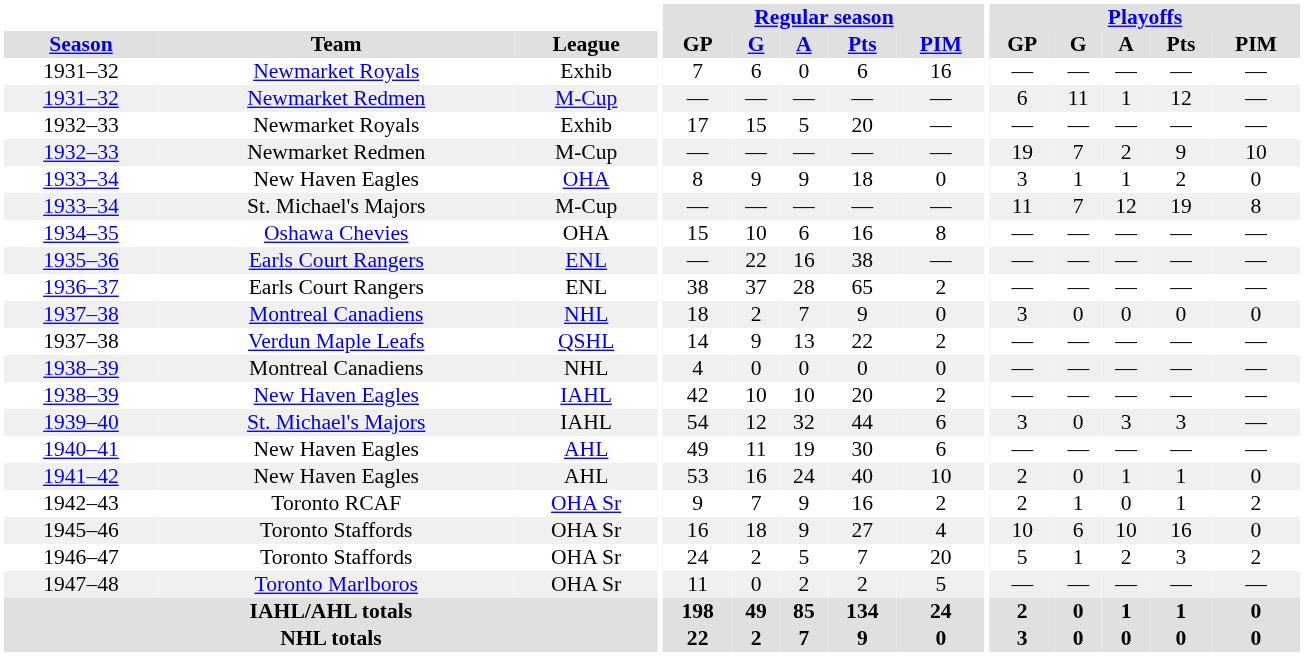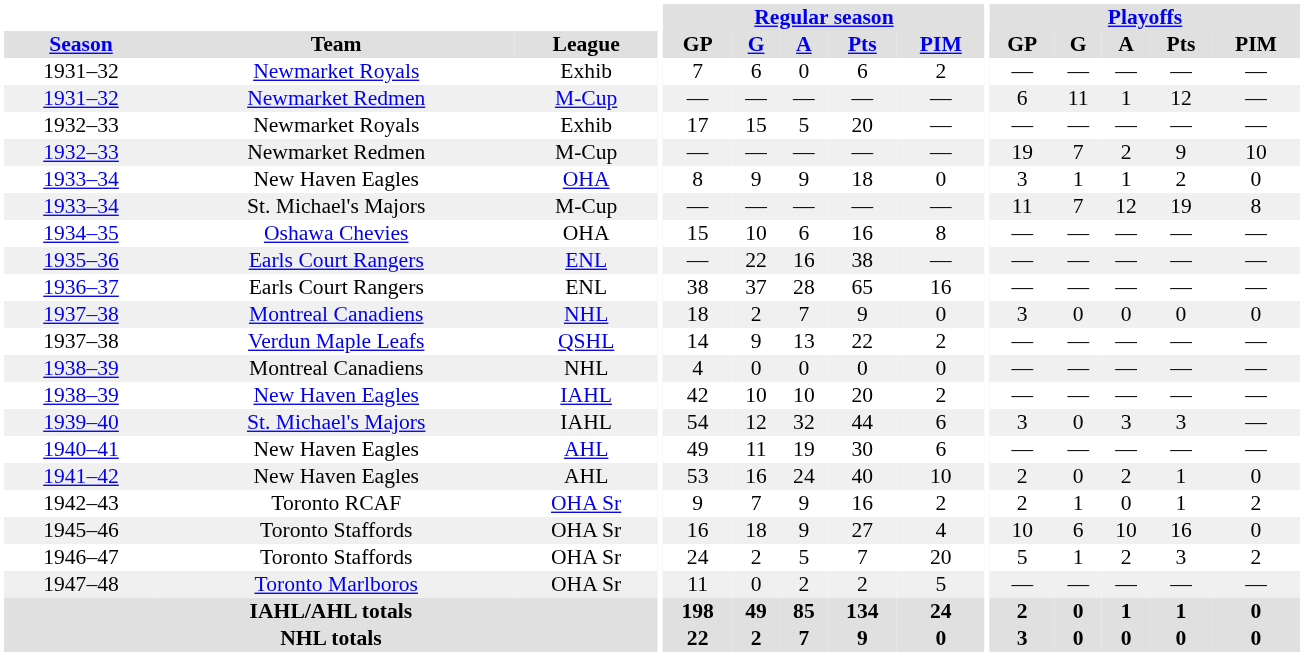1931–32 / Exhib | Regular season / PIM: 16 -> 2
1936–37 | Regular season / PIM: 2 -> 16
1941–42 | Playoffs / A: 1 -> 2
